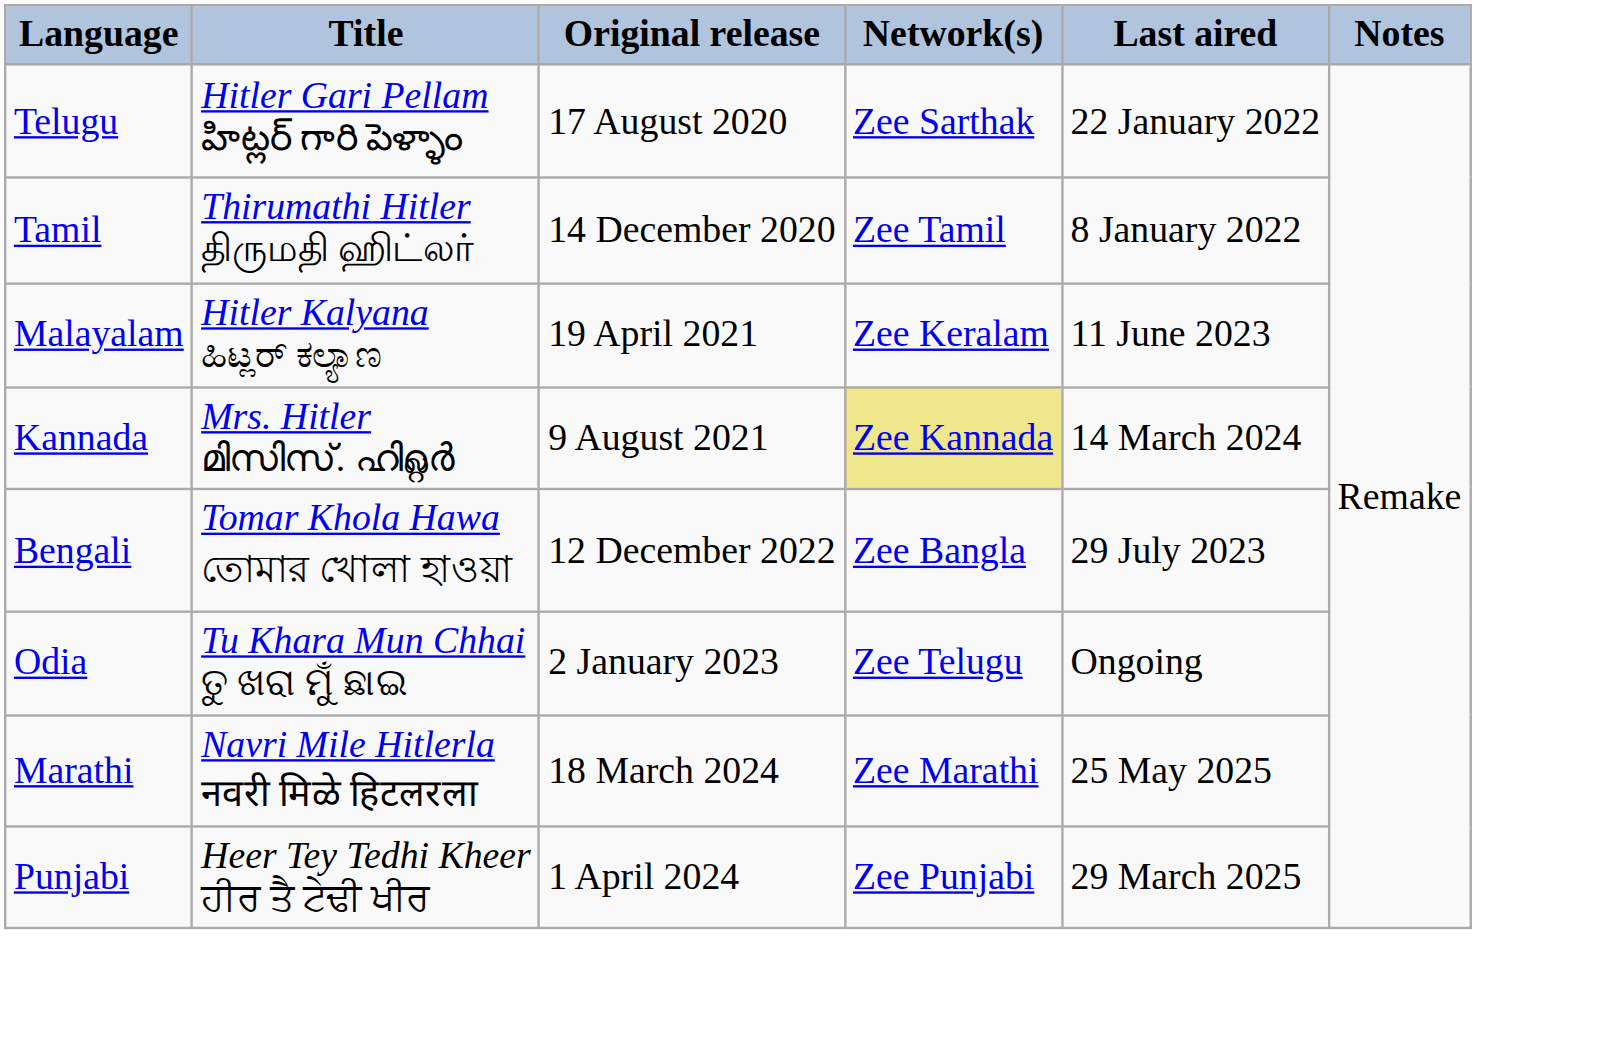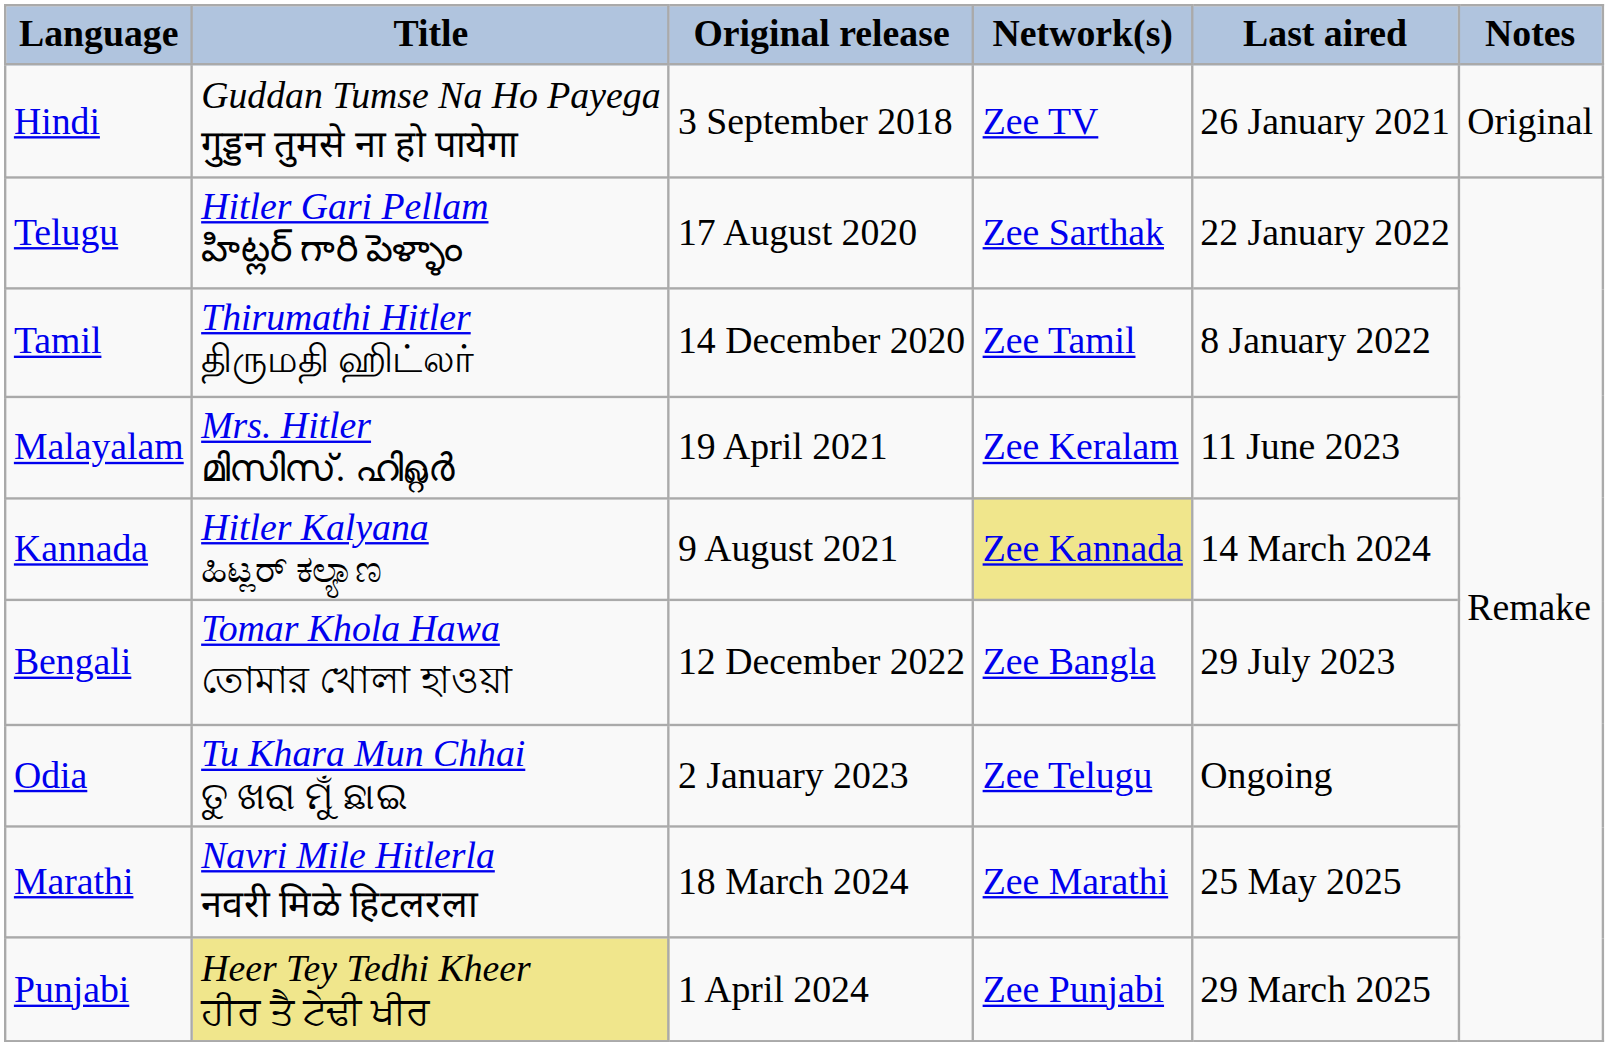+ row: Hindi | Guddan Tumse Na Ho Payega गुड्डन तुमसे ना हो पायेगा | 3 September 2018 | Zee TV | 26 January 2021 | Original
Malayalam | Title: Hitler Kalyana ಹಿಟ್ಲರ್ ಕಲ್ಯಾಣ -> Mrs. Hitler മിസിസ്. ഹിറ്റ്ലർ
Kannada | Title: Mrs. Hitler മിസിസ്. ഹിറ്റ്ലർ -> Hitler Kalyana ಹಿಟ್ಲರ್ ಕಲ್ಯಾಣ
Punjabi | Title: no background -> khaki background
